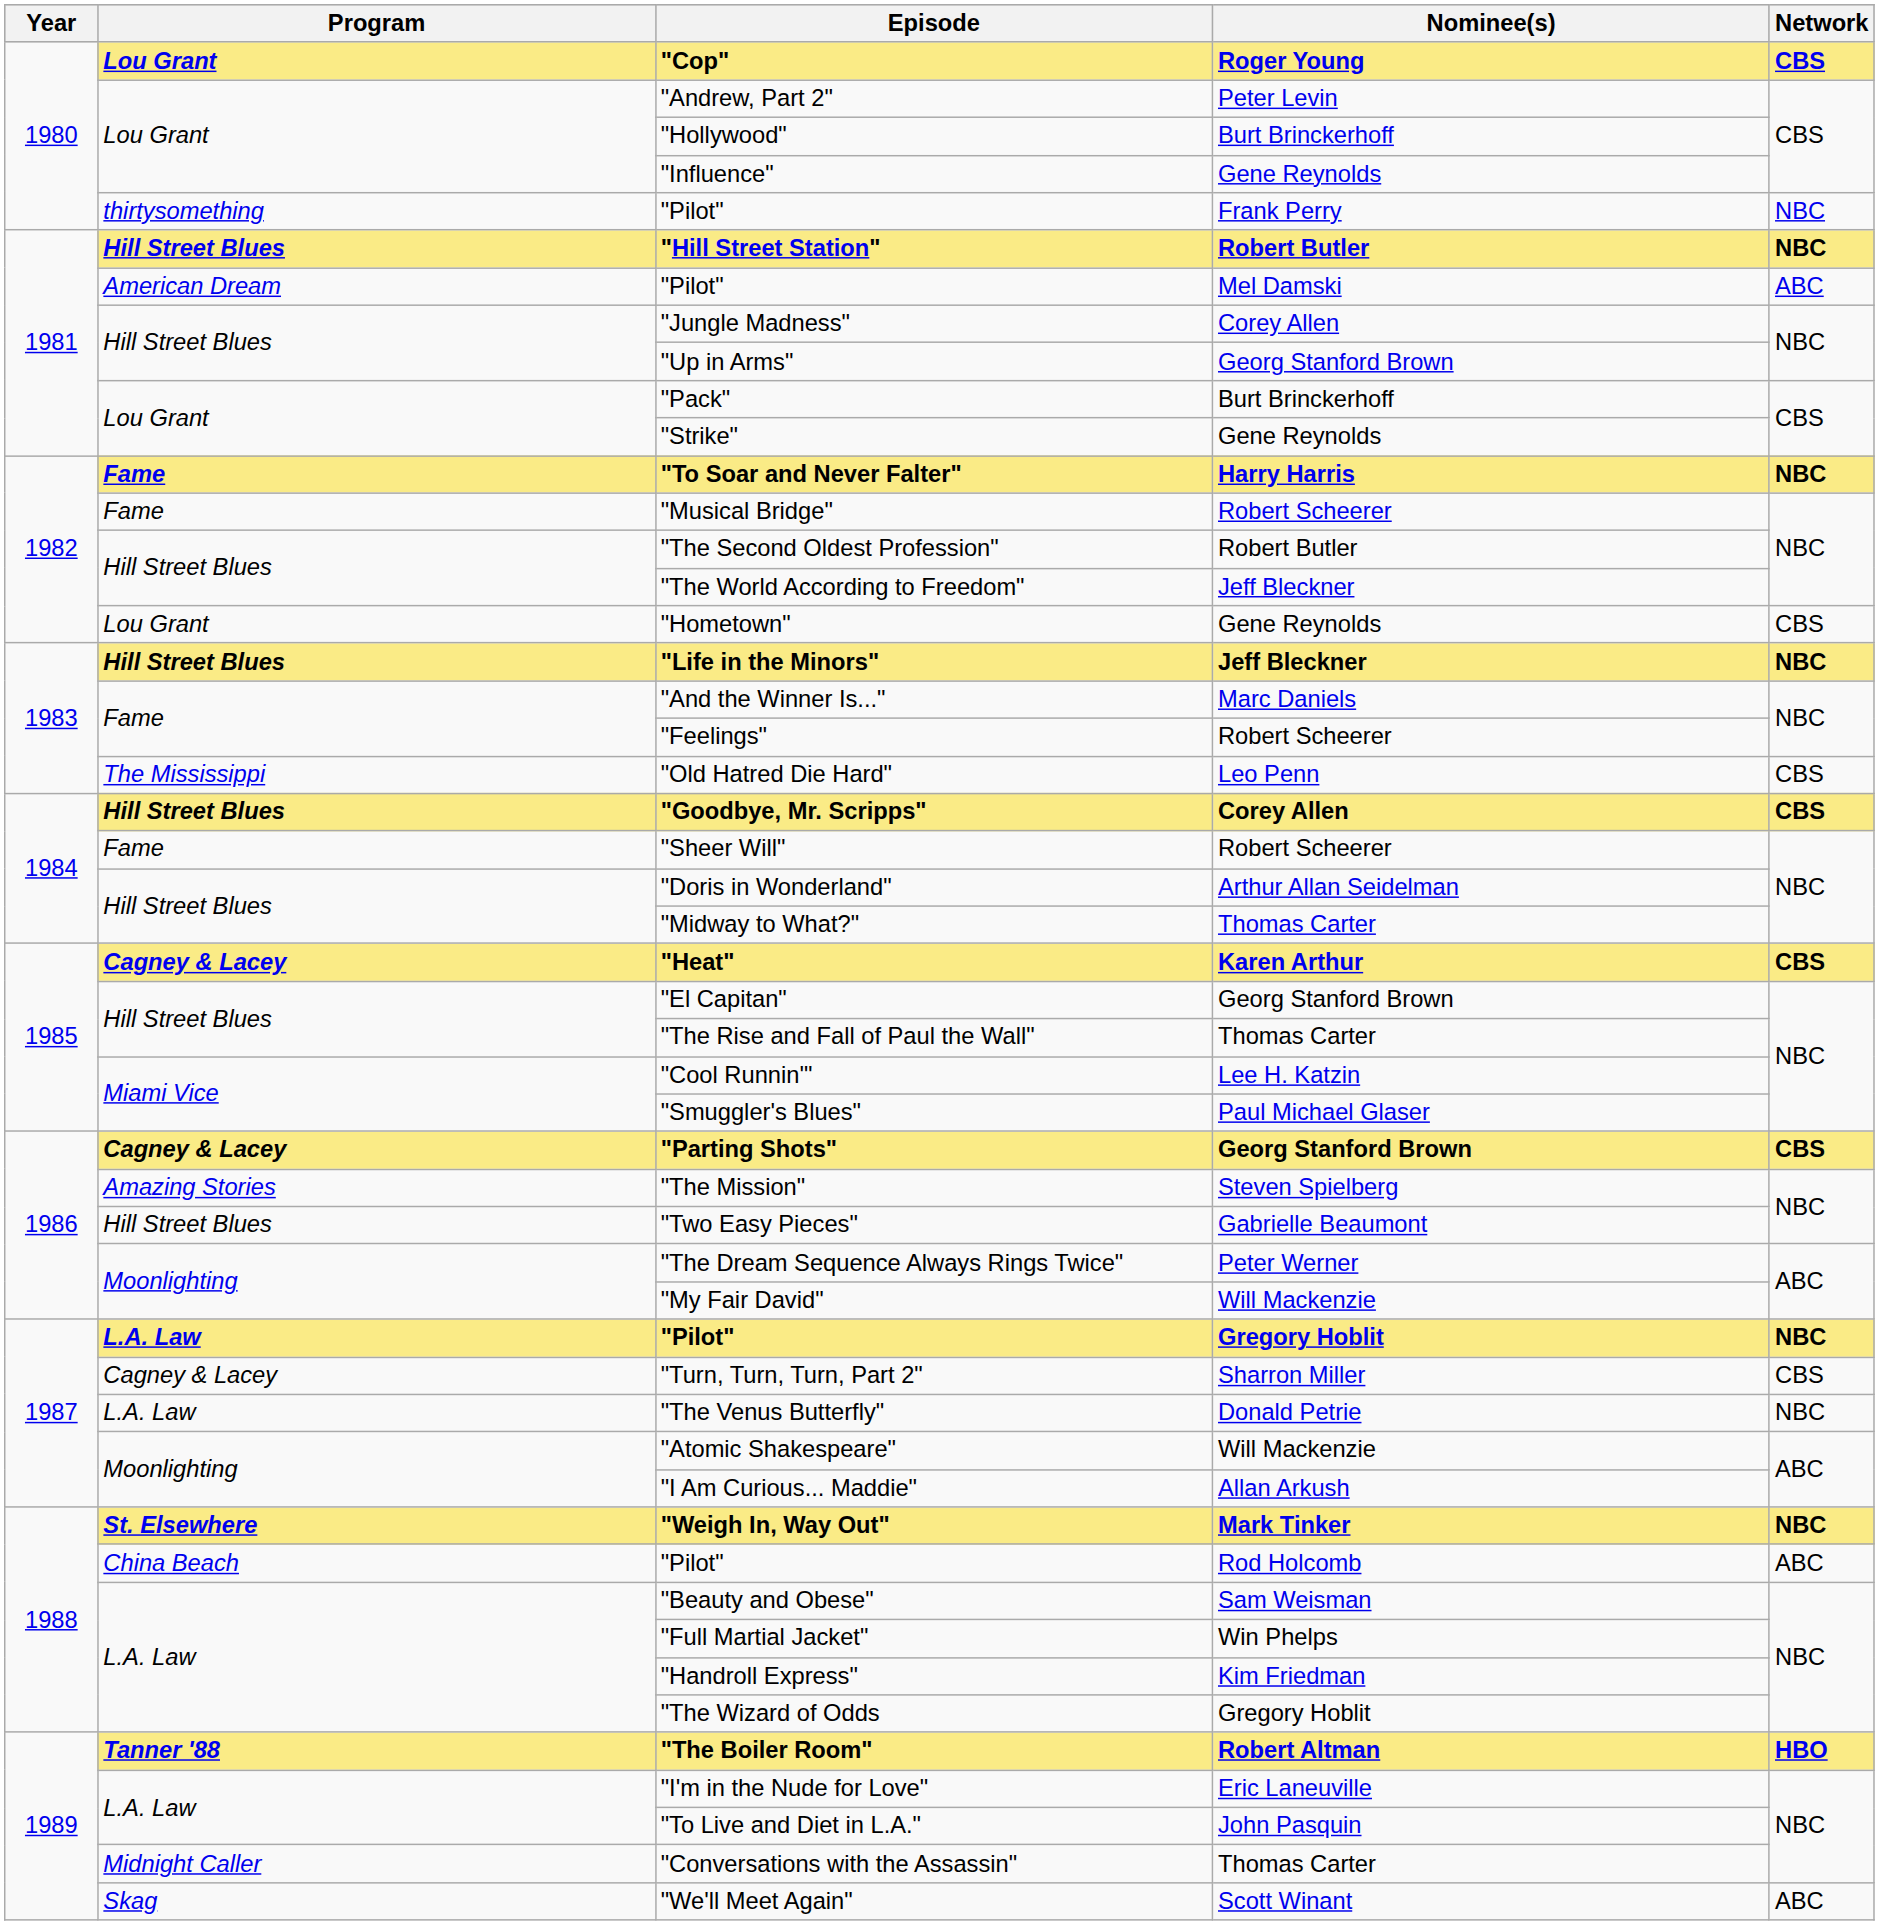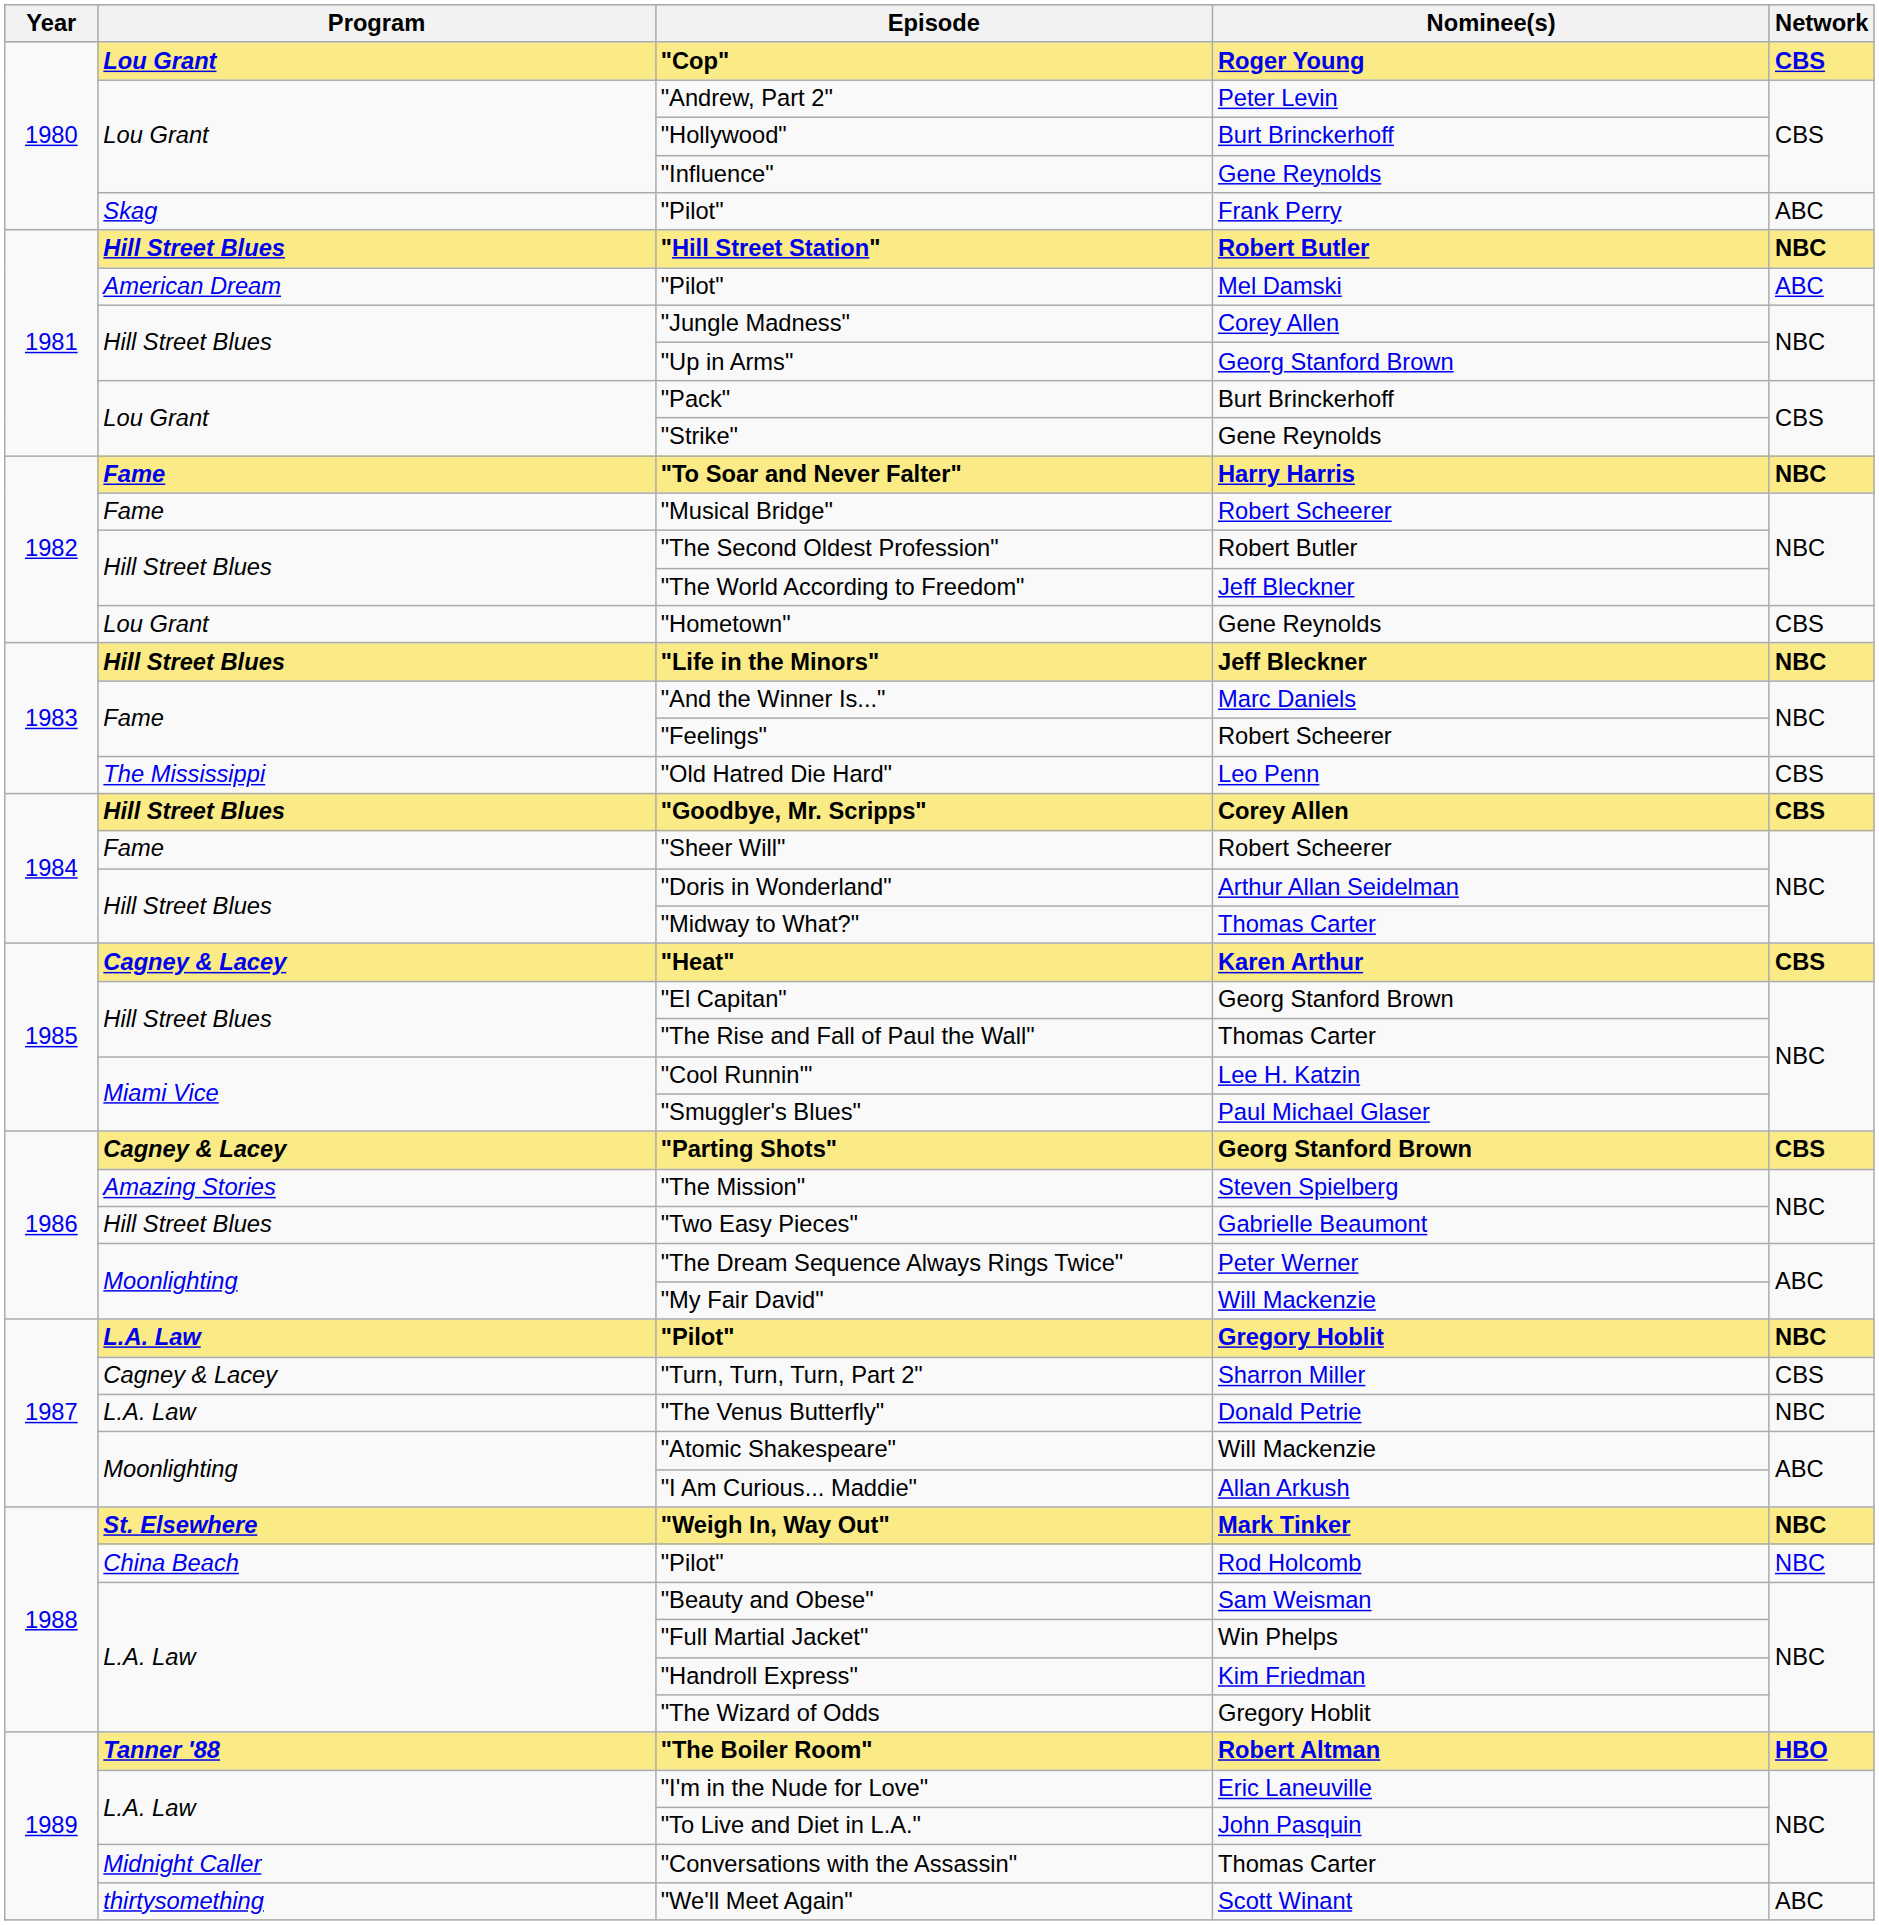"Pilot" / Frank Perry | Program: thirtysomething -> Skag
"Pilot" / Frank Perry | Network: NBC -> ABC
"Pilot" / Rod Holcomb | Network: ABC -> NBC
"We'll Meet Again" | Program: Skag -> thirtysomething
